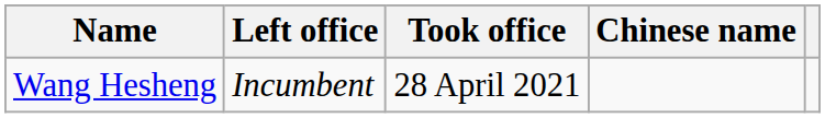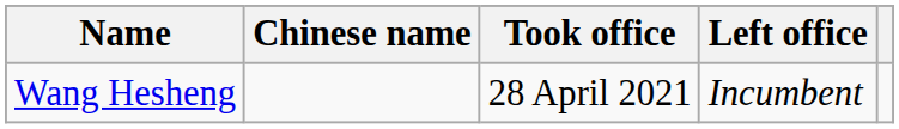columns swapped: Chinese name <-> Left office
